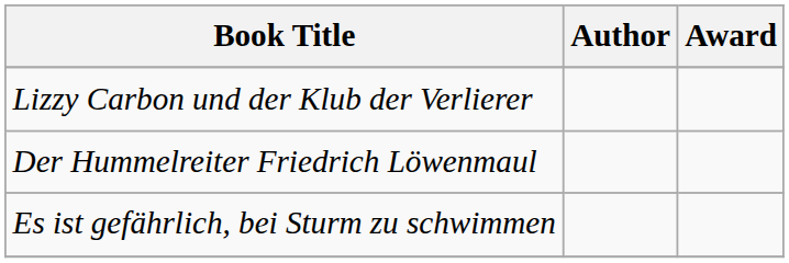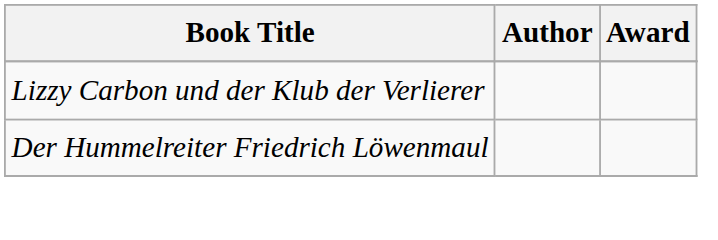- row: Es ist gefährlich, bei Sturm zu schwimmen
